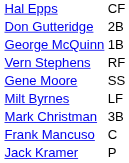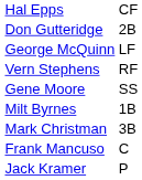George McQuinn | column 2: 1B -> LF
Milt Byrnes | column 2: LF -> 1B
